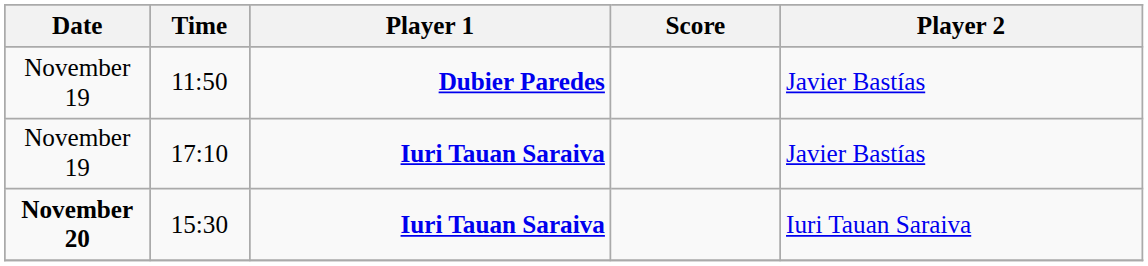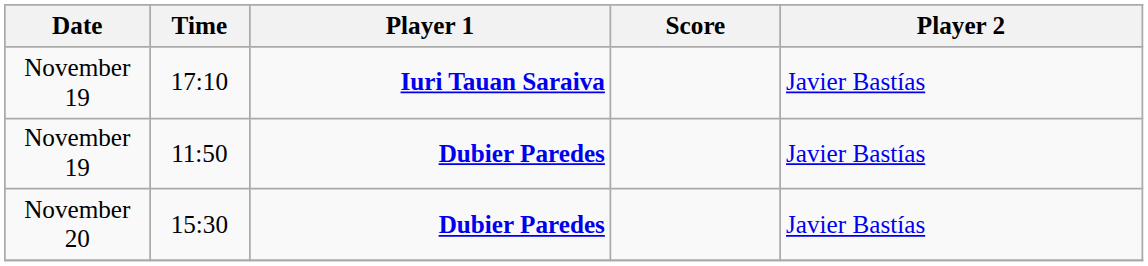rows swapped: 11:50 <-> 17:10
15:30 | Date: bold -> normal
15:30 | Player 1: Iuri Tauan Saraiva -> Dubier Paredes
15:30 | Player 2: Iuri Tauan Saraiva -> Javier Bastías
